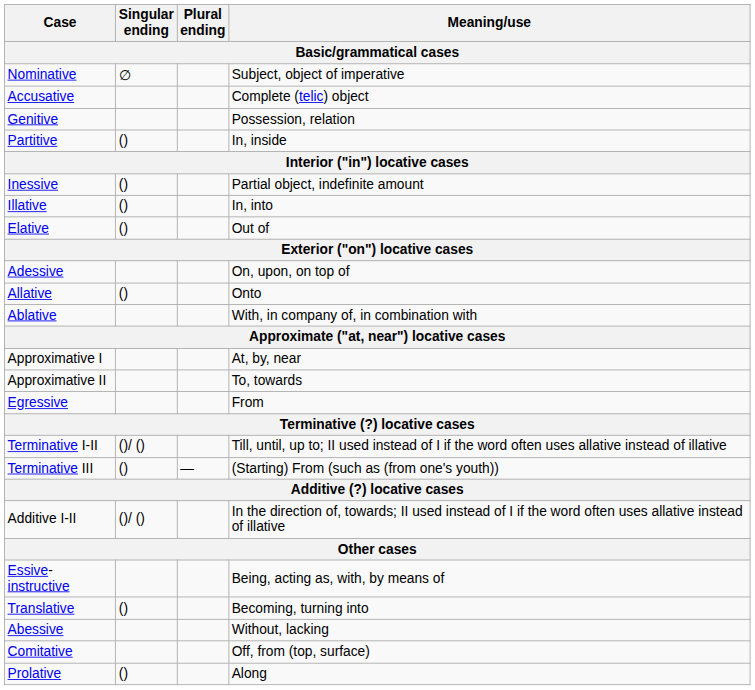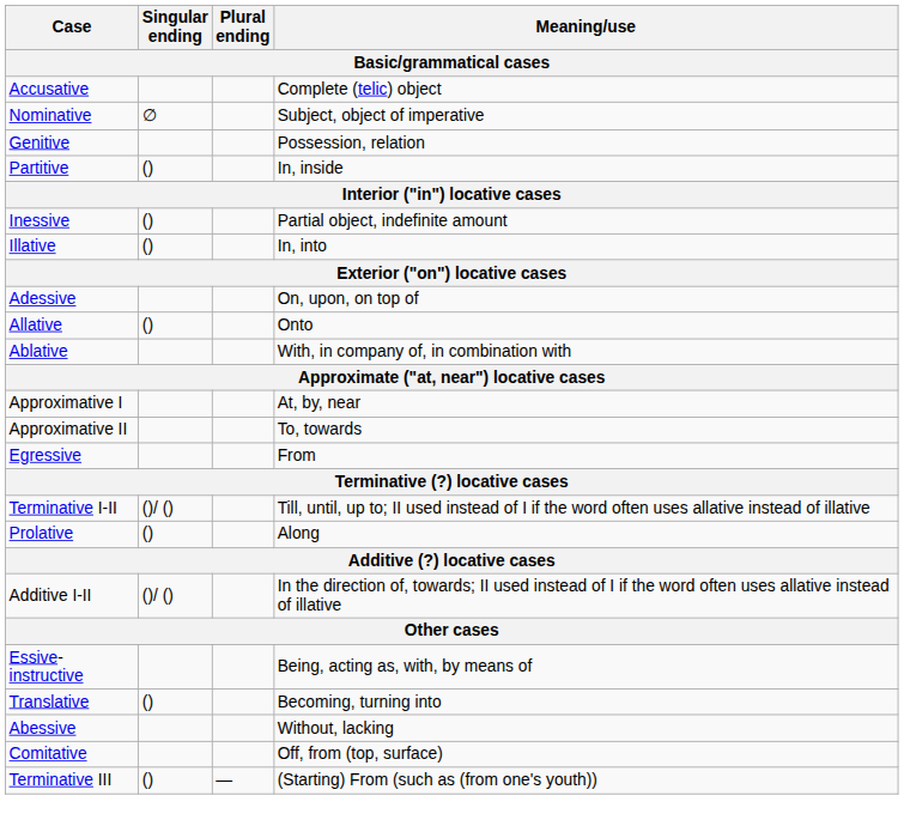rows swapped: Nominative <-> Accusative
- row: Elative | () | Out of
rows swapped: Terminative III <-> Prolative
